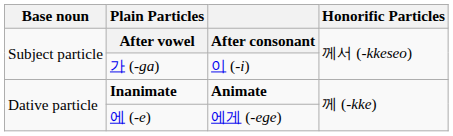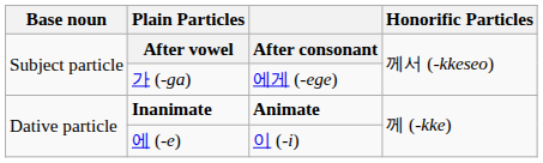가 (-ga) | column 3: 이 (-i) -> 에게 (-ege)
에 (-e) | column 3: 에게 (-ege) -> 이 (-i)
